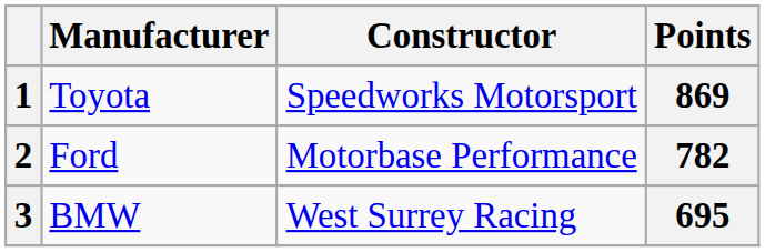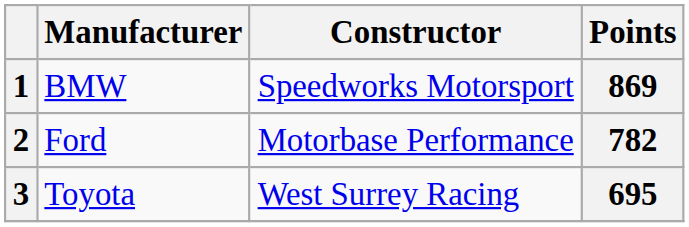1 | Manufacturer: Toyota -> BMW
3 | Manufacturer: BMW -> Toyota
